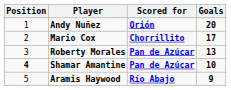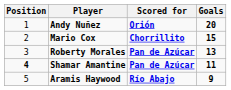Mario Cox | Goals: 17 -> 15
Shamar Amantine | Goals: 10 -> 11
